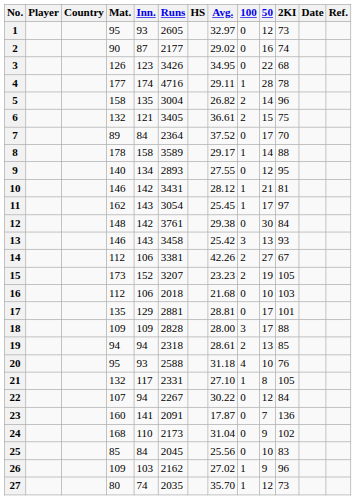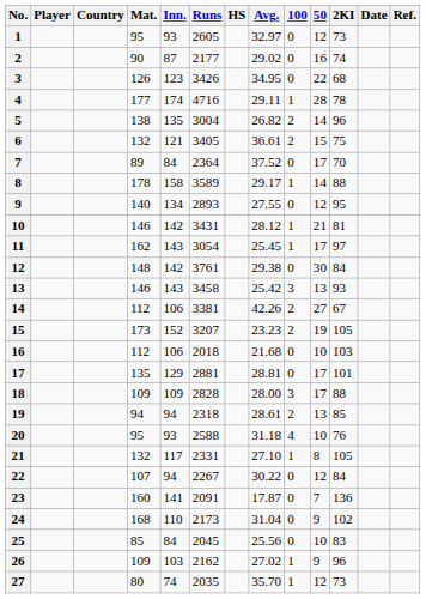5 | Mat.: 158 -> 138
